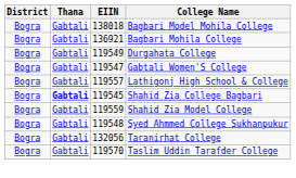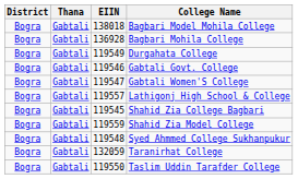Bagbari Mohila College | EIIN: 136921 -> 136928
+ row: Bogra | Gabtali | 119546 | Gabtali Govt. College
Shahid Zia College Bagbari | Thana: bold -> normal
Taranirhat College | EIIN: 132056 -> 132059
Taslim Uddin Tarafder College | EIIN: 119570 -> 119550
